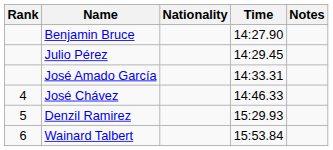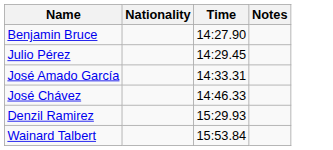- column: Rank | 4 | 5 | 6
